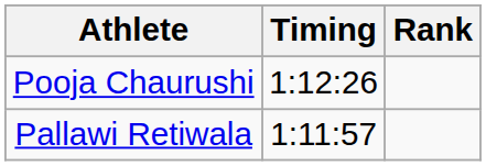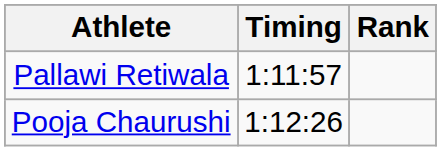rows swapped: Pallawi Retiwala <-> Pooja Chaurushi
